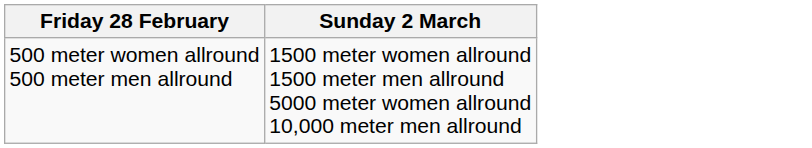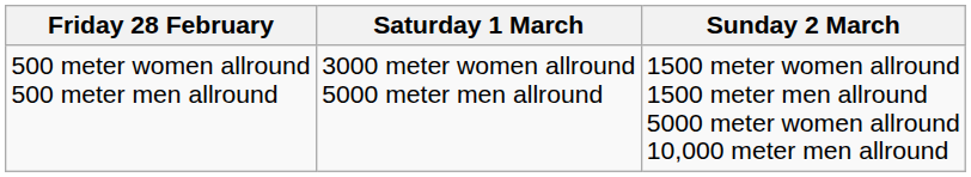+ column: Saturday 1 March | 3000 meter women allround 5000 meter men allround
